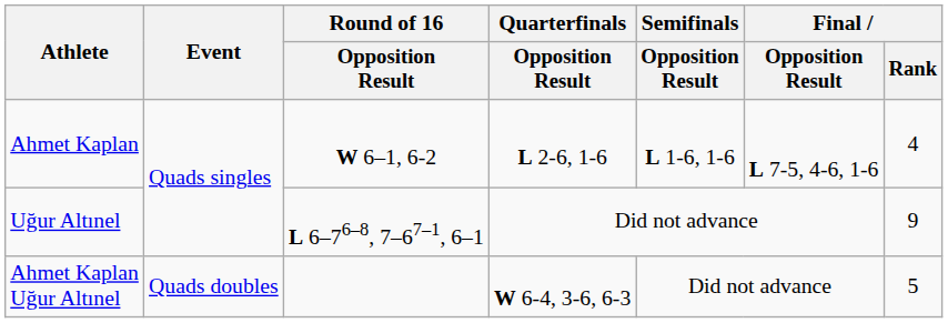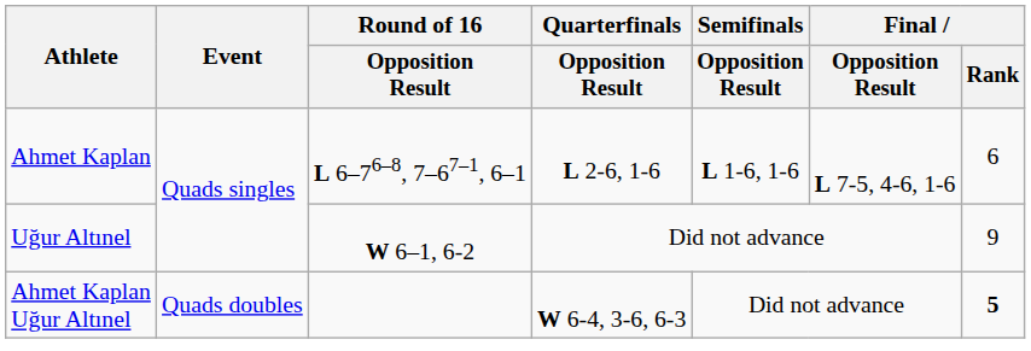Ahmet Kaplan | Round of 16 / Opposition Result: W 6–1, 6-2 -> L 6–76–8, 7–67–1, 6–1
Ahmet Kaplan | Final / Rank: 4 -> 6
Uğur Altınel | Round of 16 / Opposition Result: L 6–76–8, 7–67–1, 6–1 -> W 6–1, 6-2
Ahmet Kaplan Uğur Altınel | Final / Rank: normal -> bold
